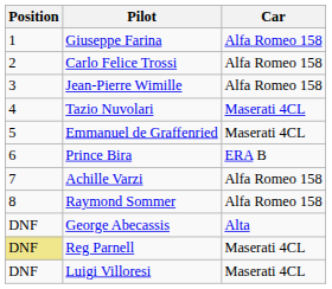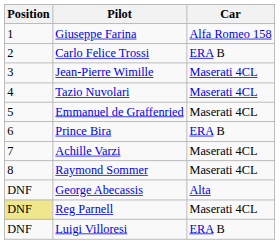Carlo Felice Trossi | Car: Alfa Romeo 158 -> ERA B
Jean-Pierre Wimille | Car: Alfa Romeo 158 -> Maserati 4CL
Achille Varzi | Car: Alfa Romeo 158 -> Maserati 4CL
Raymond Sommer | Car: Alfa Romeo 158 -> Maserati 4CL
Luigi Villoresi | Car: Maserati 4CL -> ERA B
